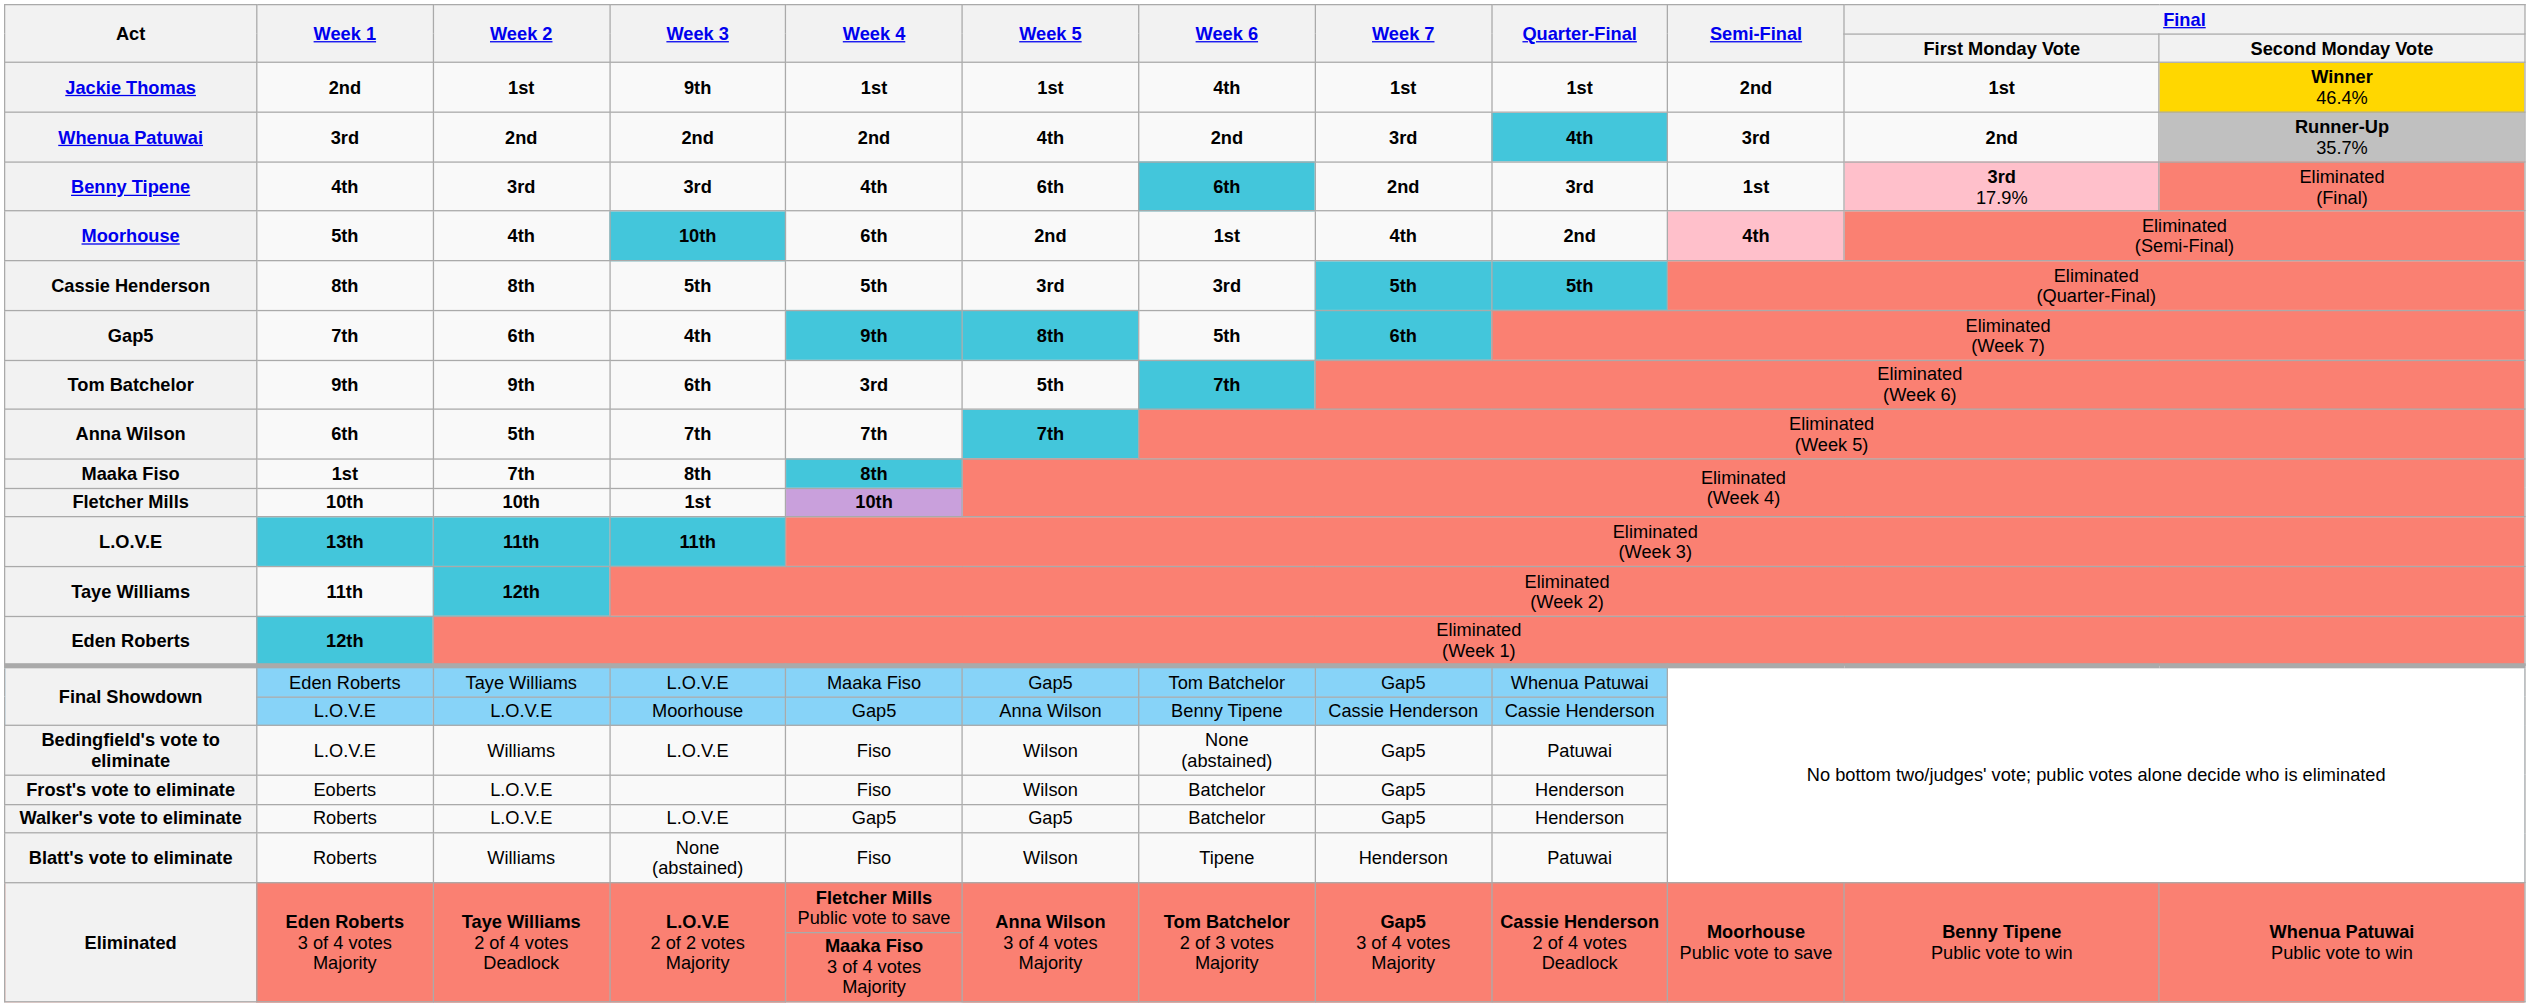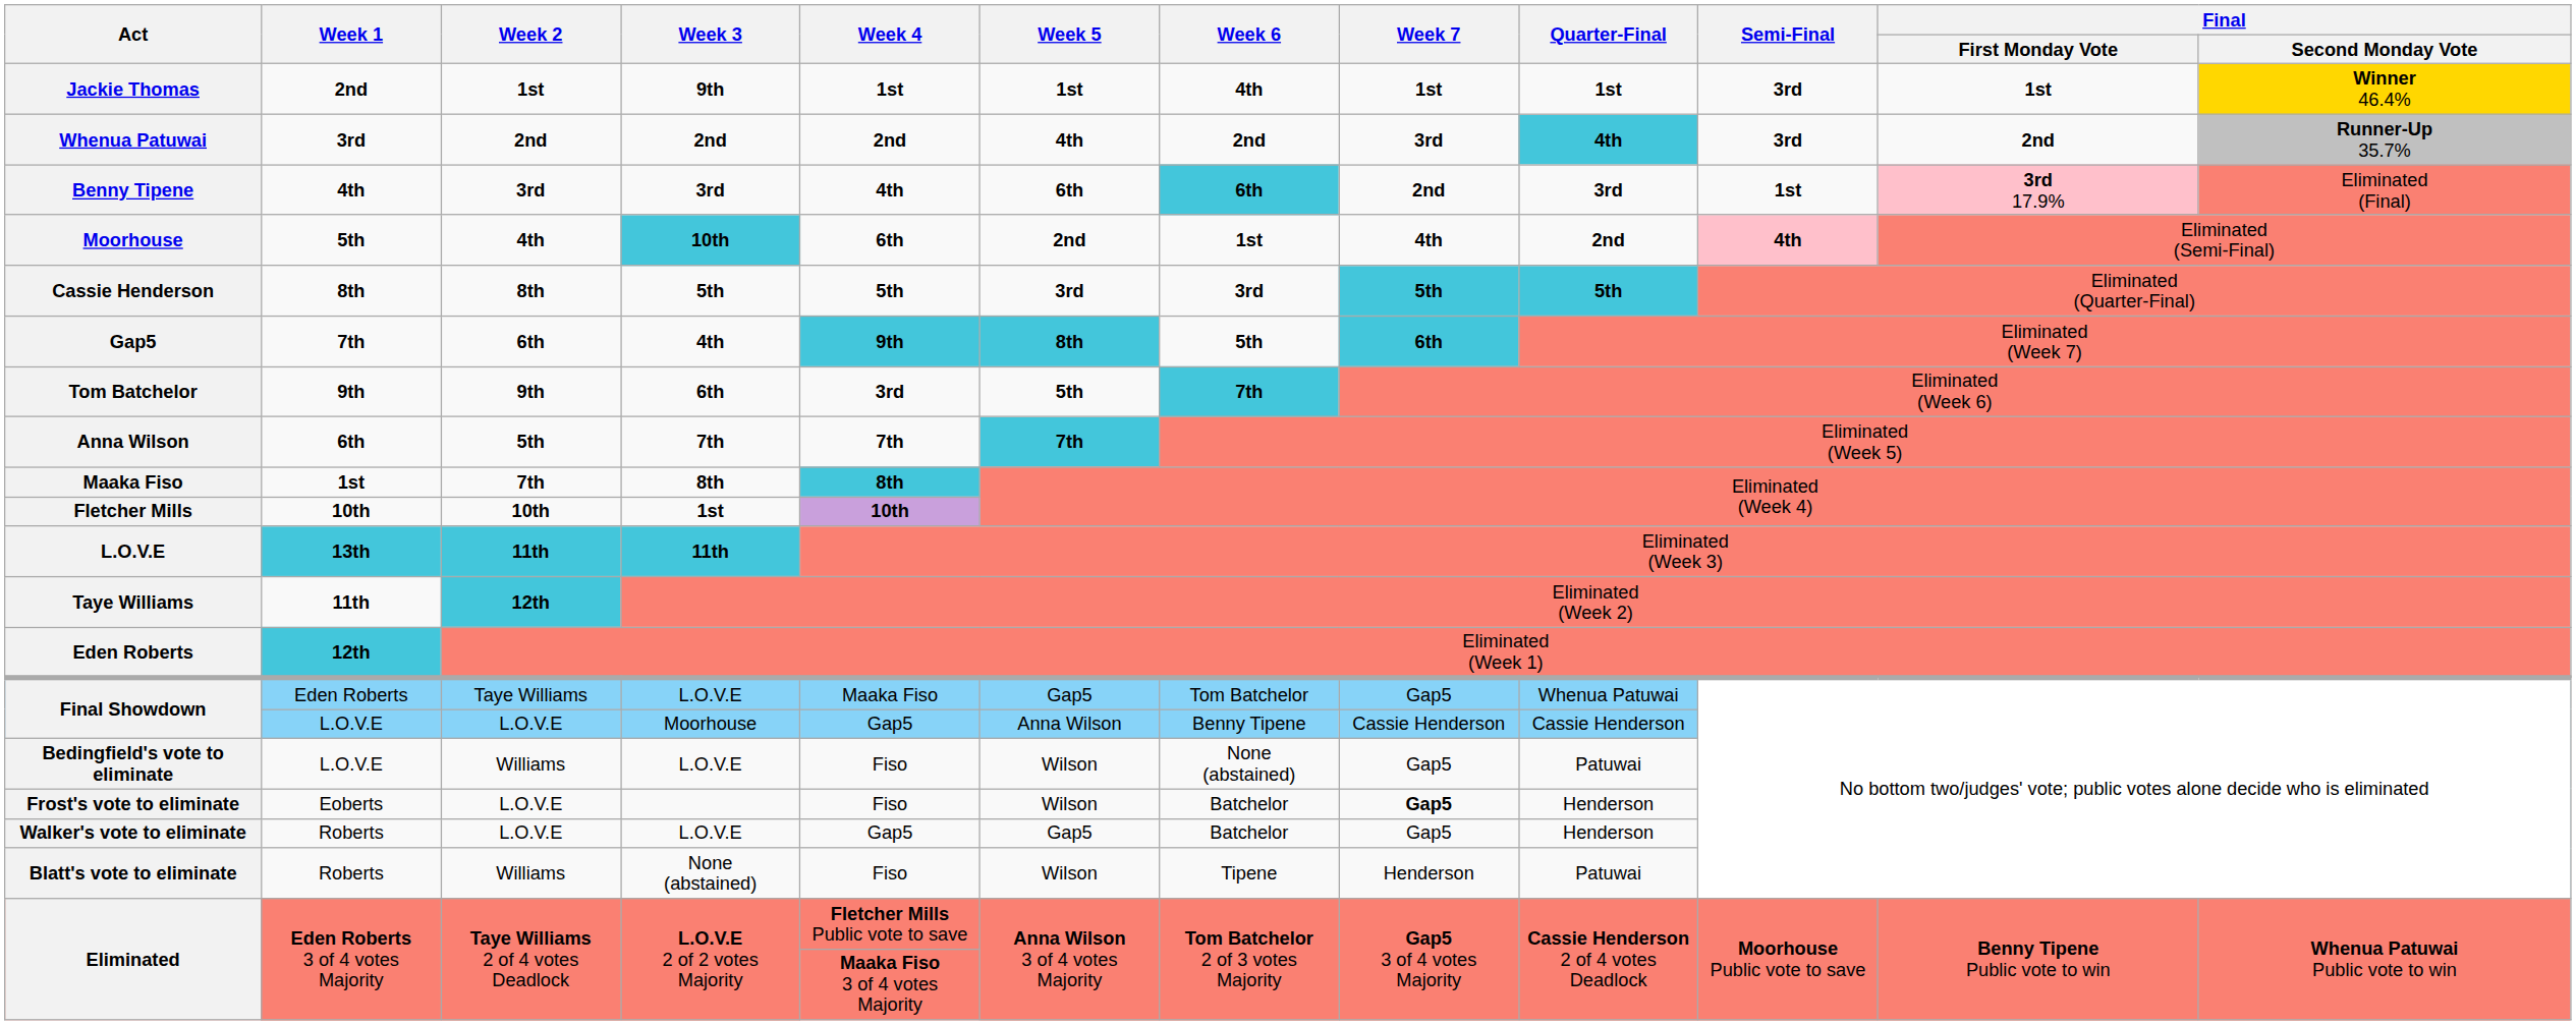Jackie Thomas | Semi-Final: 2nd -> 3rd
Frost's vote to eliminate | Week 7: normal -> bold
